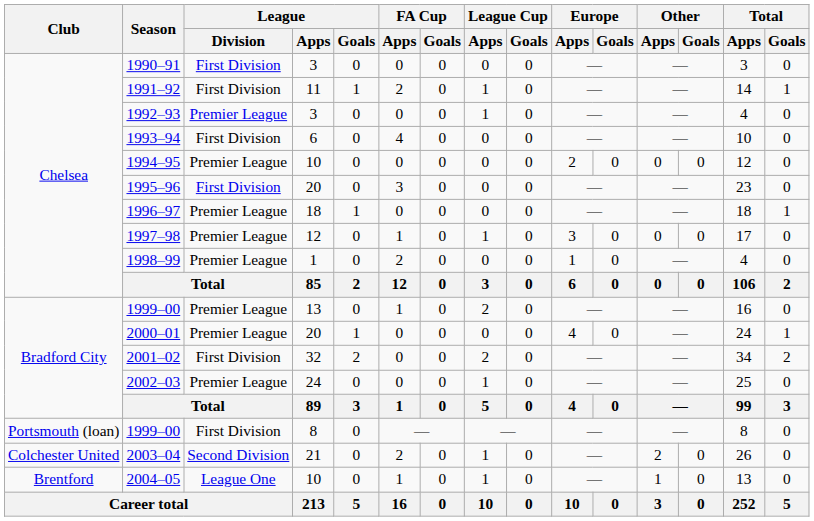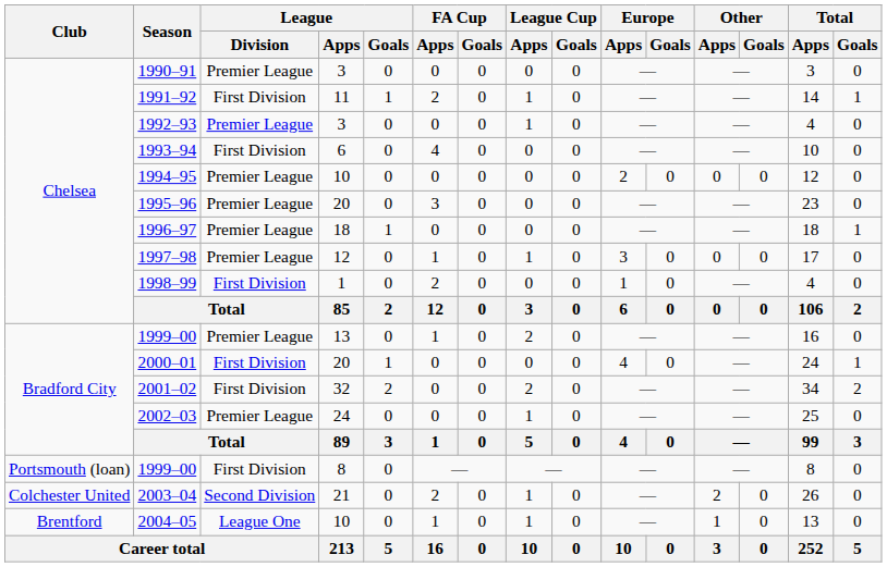1990–91 | League / Division: First Division -> Premier League
1995–96 | League / Division: First Division -> Premier League
1998–99 | League / Division: Premier League -> First Division
2000–01 | League / Division: Premier League -> First Division
